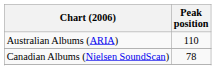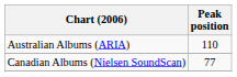Canadian Albums (Nielsen SoundScan) | Peak position: 78 -> 77
